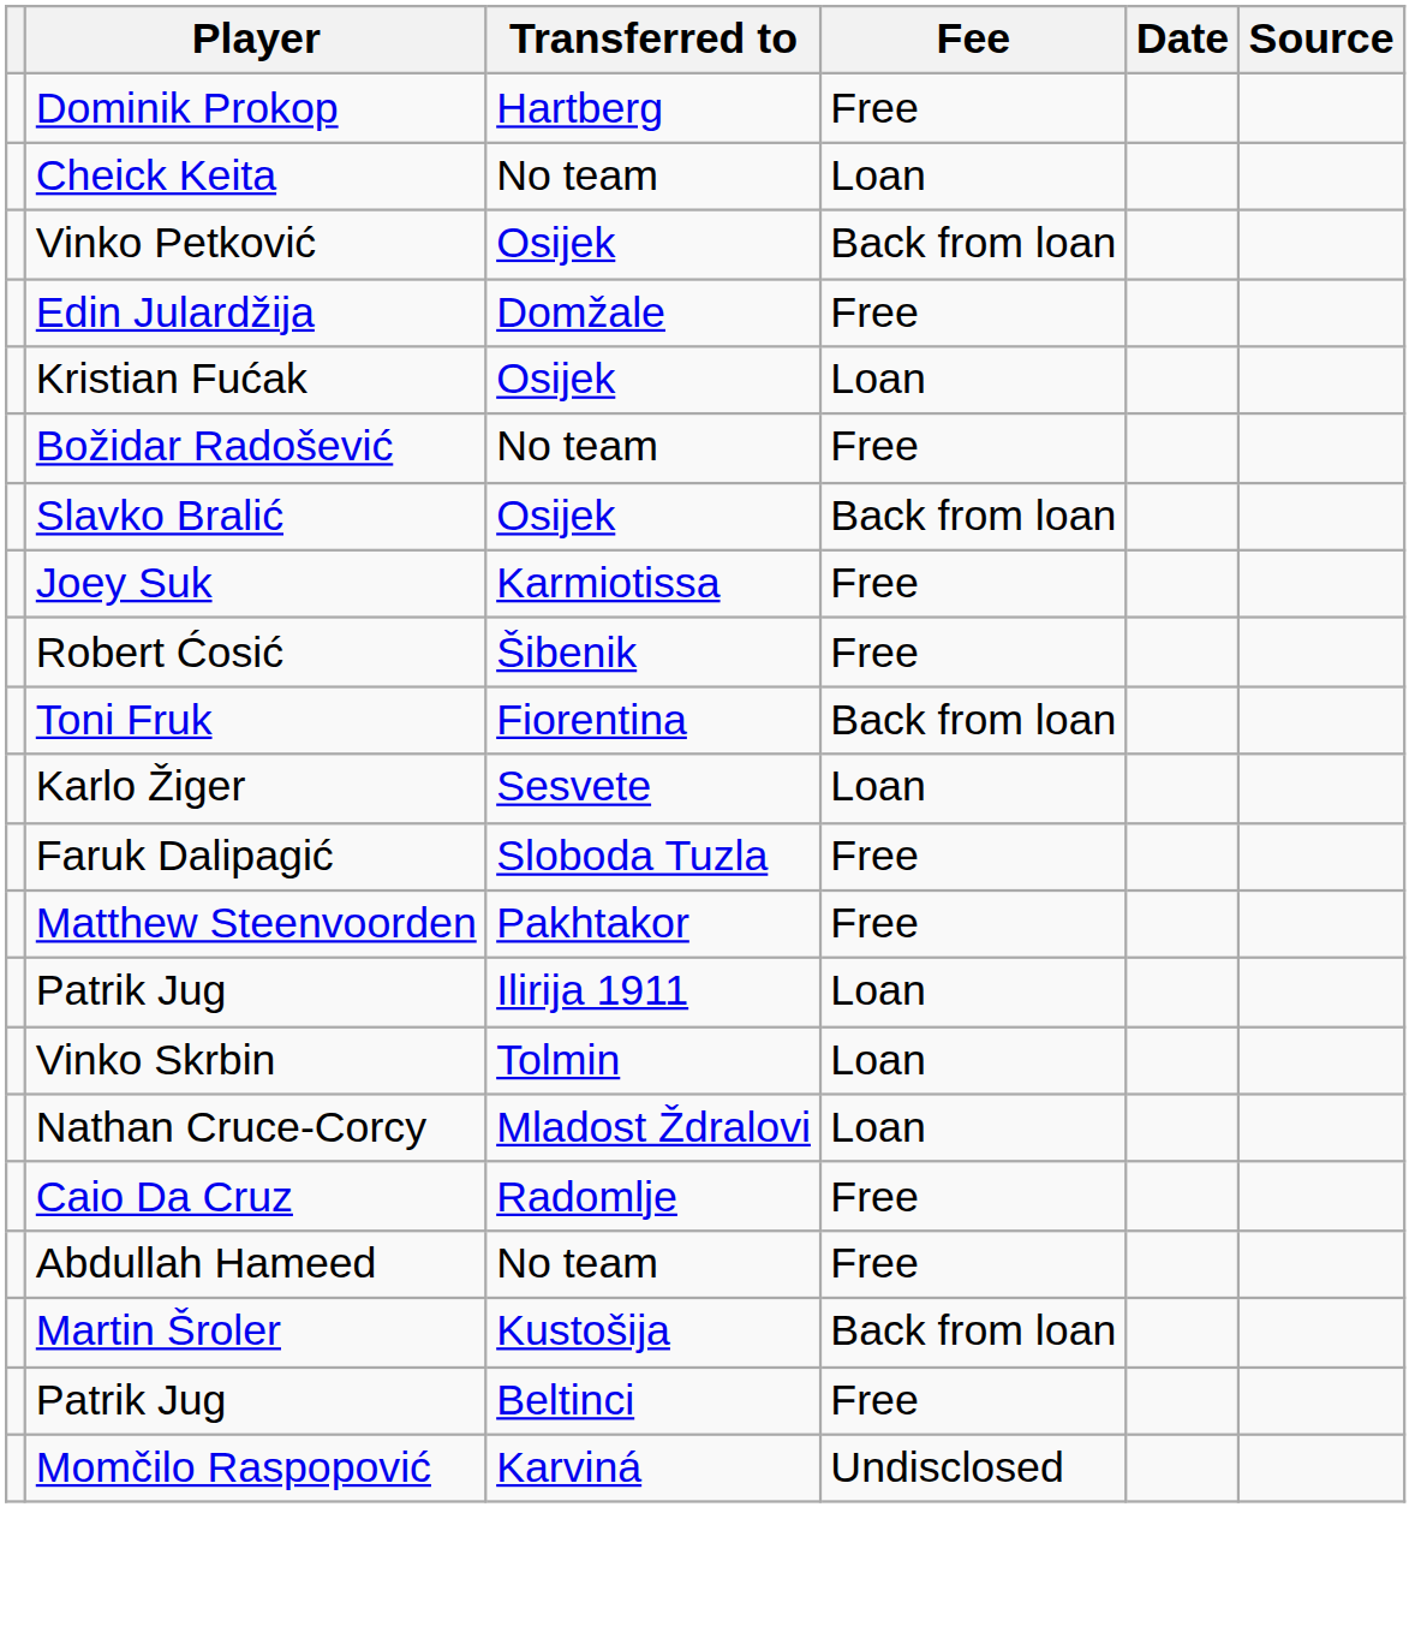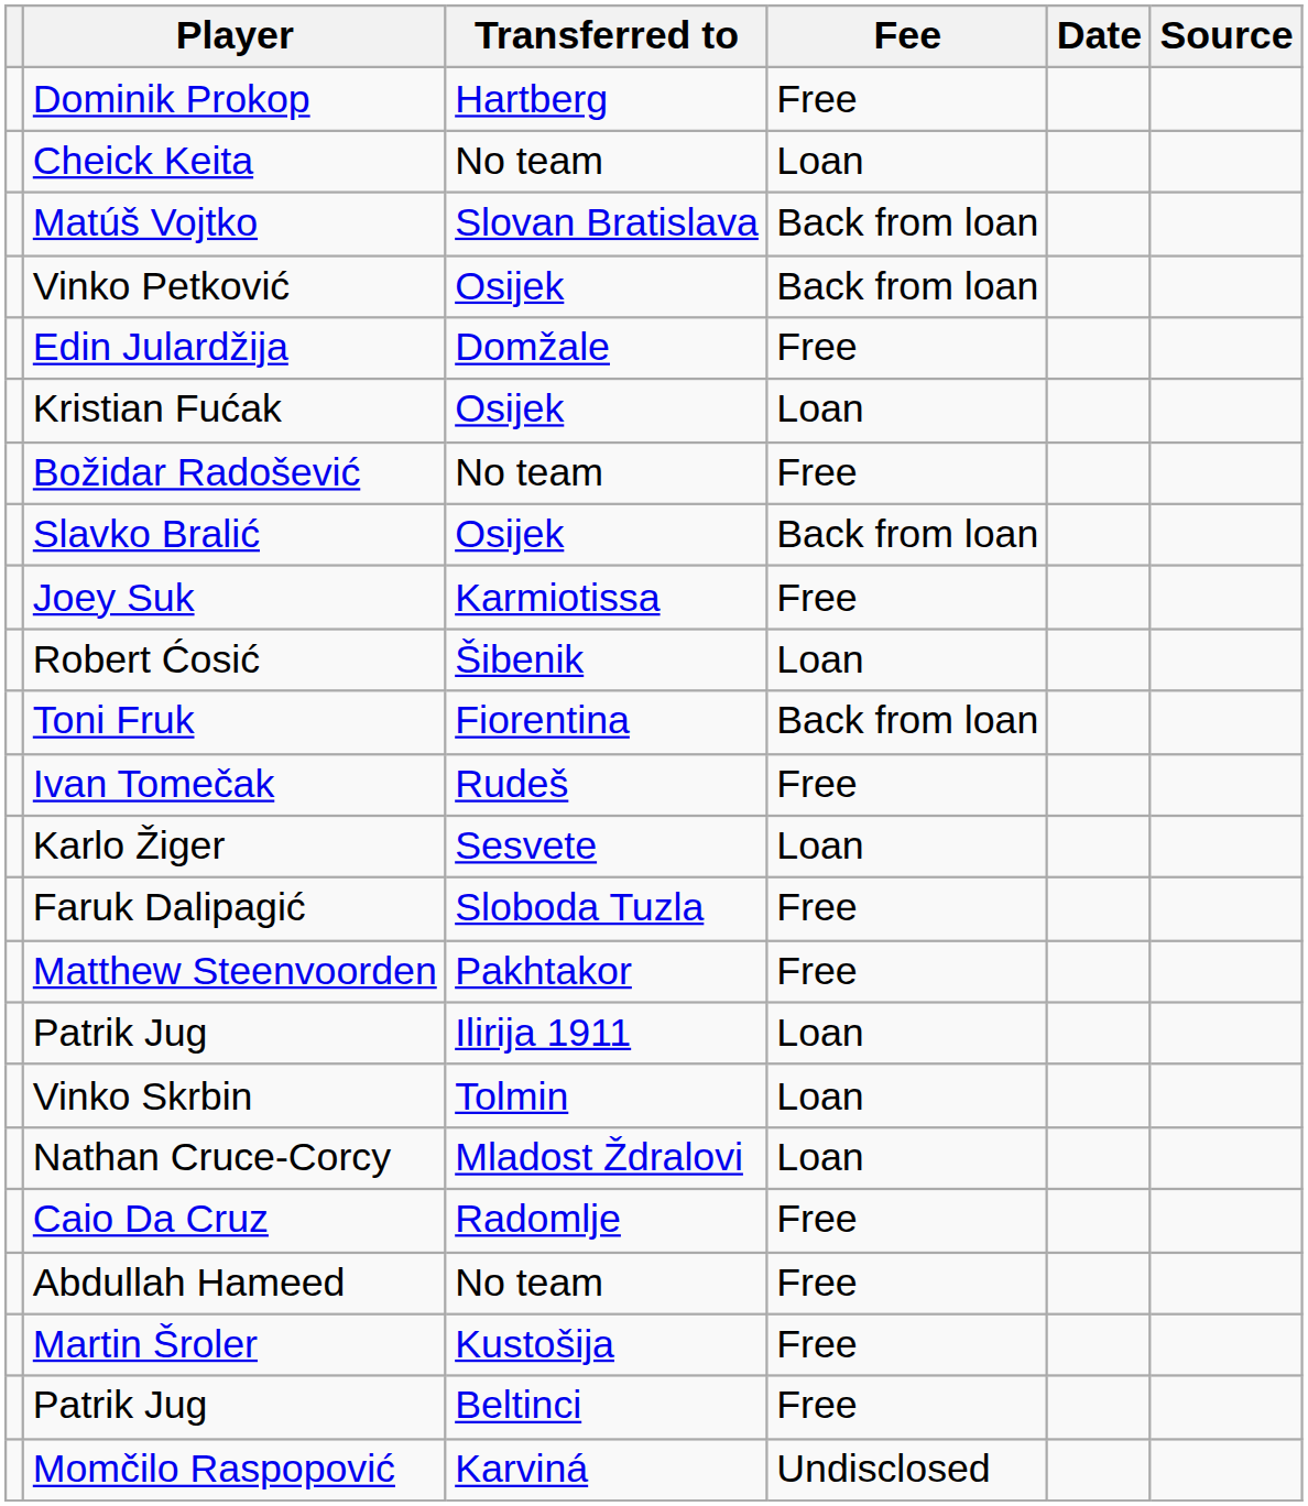+ row: Matúš Vojtko | Slovan Bratislava | Back from loan
Robert Ćosić | Fee: Free -> Loan
+ row: Ivan Tomečak | Rudeš | Free
Martin Šroler | Fee: Back from loan -> Free
